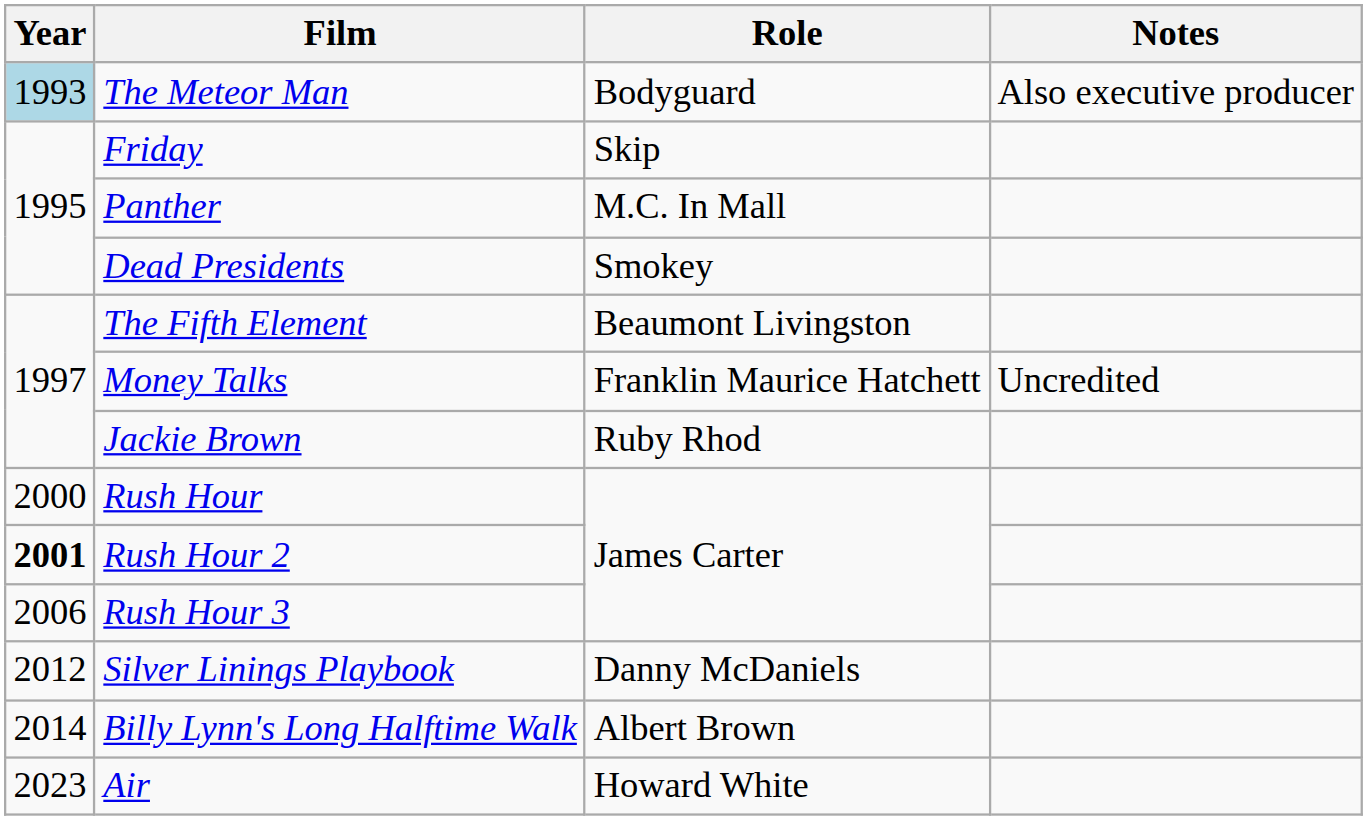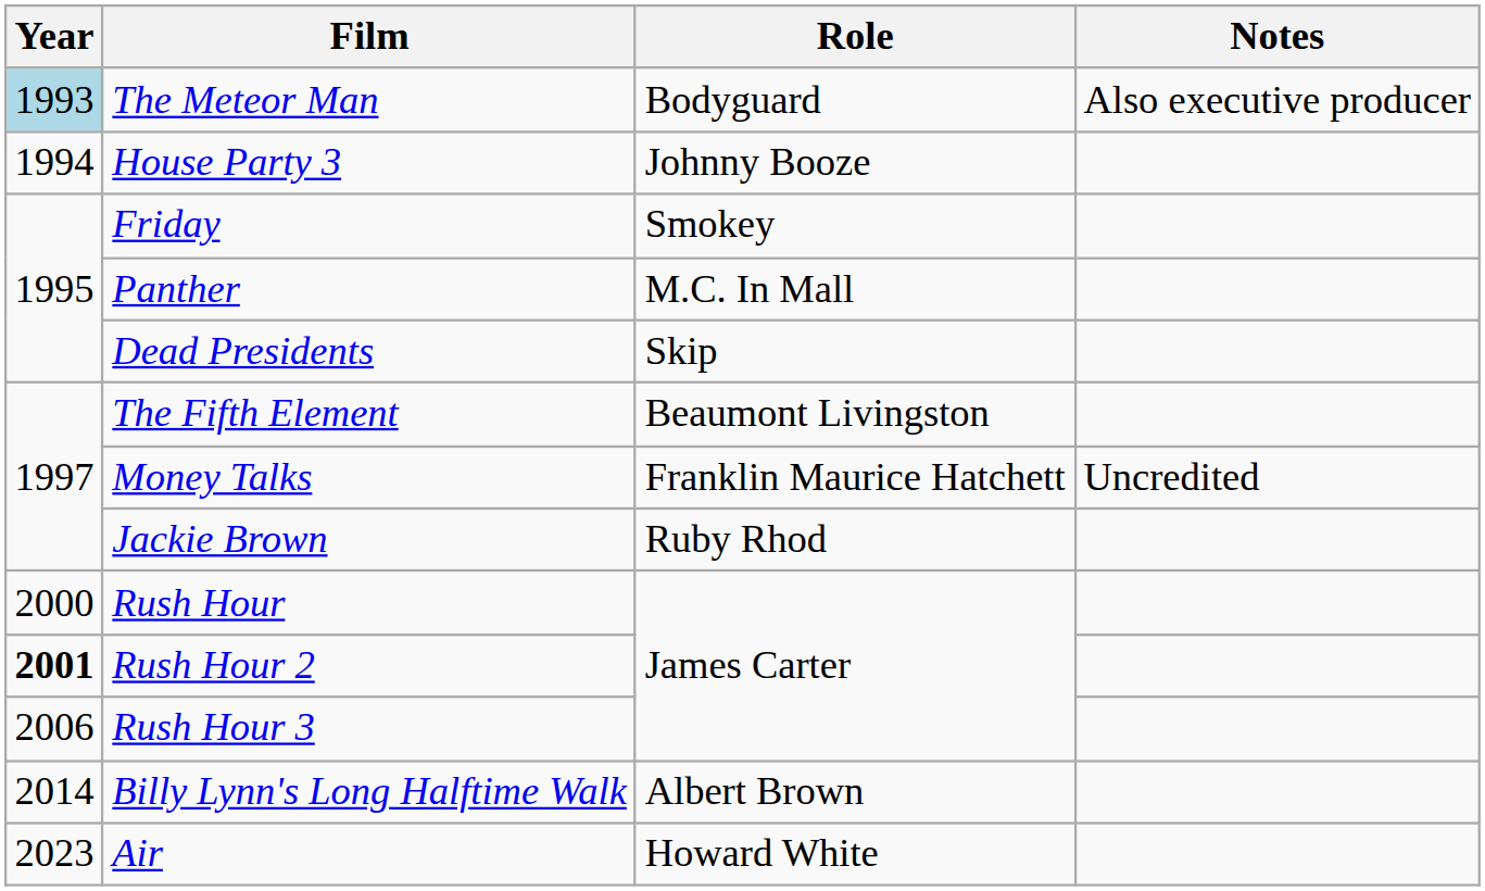+ row: 1994 | House Party 3 | Johnny Booze
Friday | Role: Skip -> Smokey
Dead Presidents | Role: Smokey -> Skip
- row: 2012 | Silver Linings Playbook | Danny McDaniels
